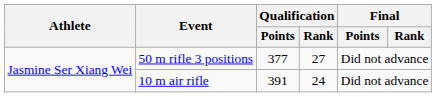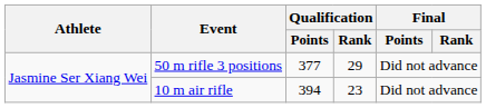50 m rifle 3 positions | Qualification / Rank: 27 -> 29
10 m air rifle | Qualification / Points: 391 -> 394
10 m air rifle | Qualification / Rank: 24 -> 23
